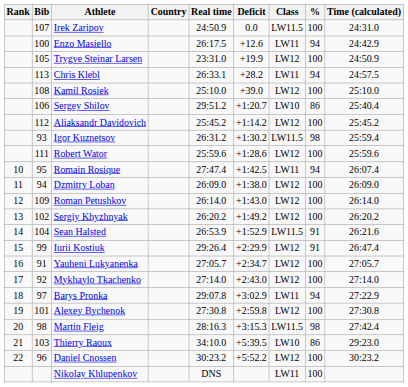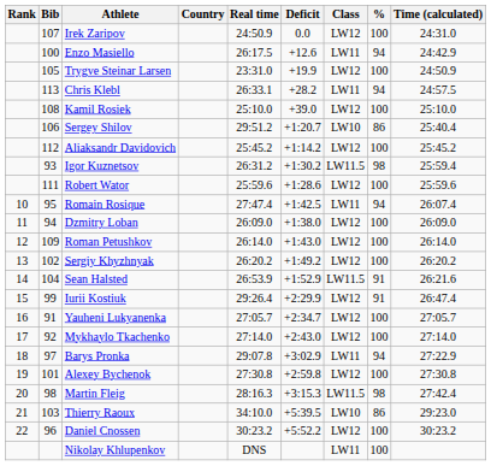Irek Zaripov | Class: LW11.5 -> LW12
